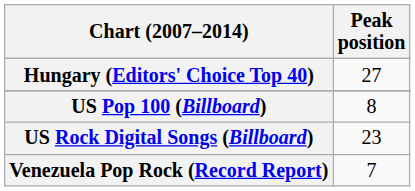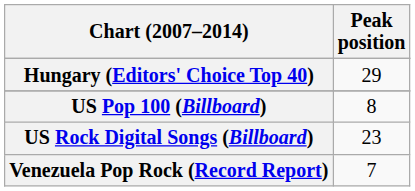Hungary (Editors' Choice Top 40) | Peak position: 27 -> 29
